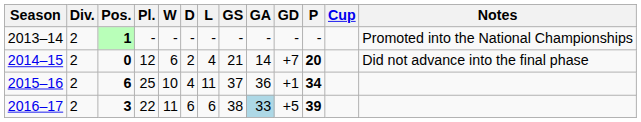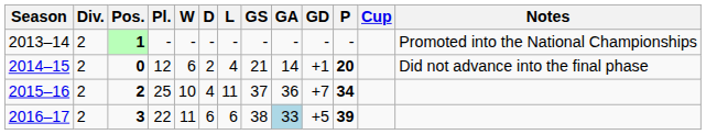2014–15 | GD: +7 -> +1
2015–16 | Pos.: 6 -> 2
2015–16 | GD: +1 -> +7
